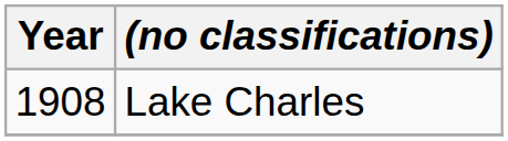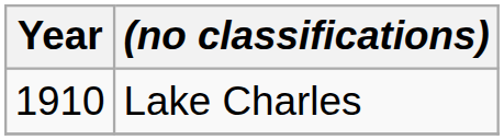Lake Charles | Year: 1908 -> 1910
